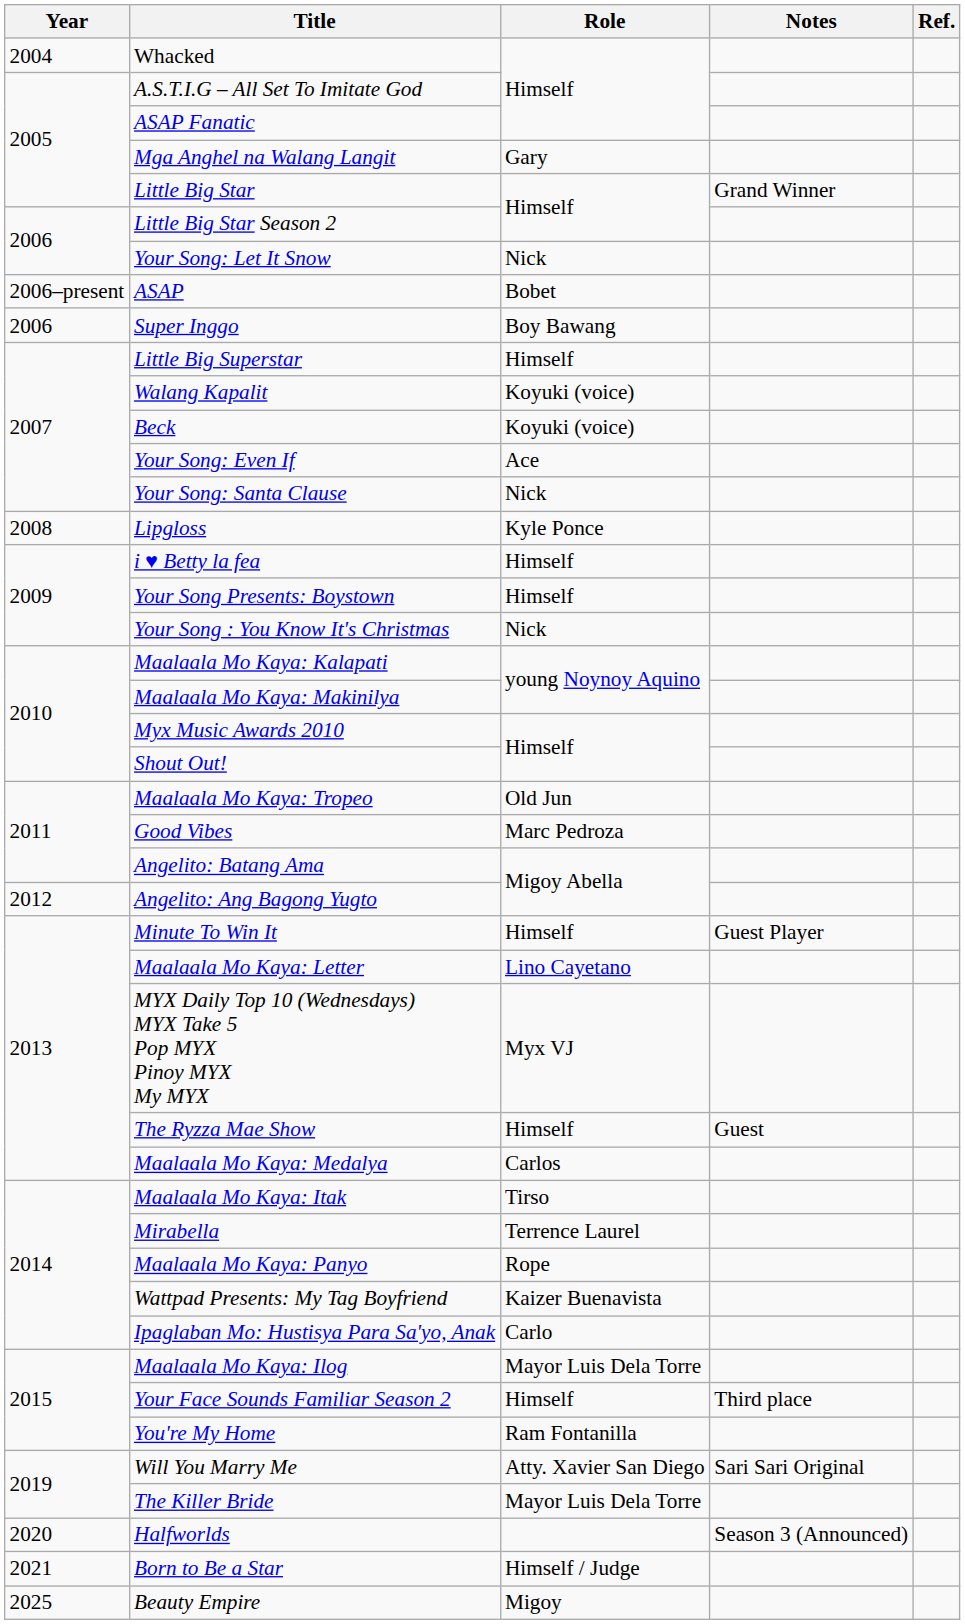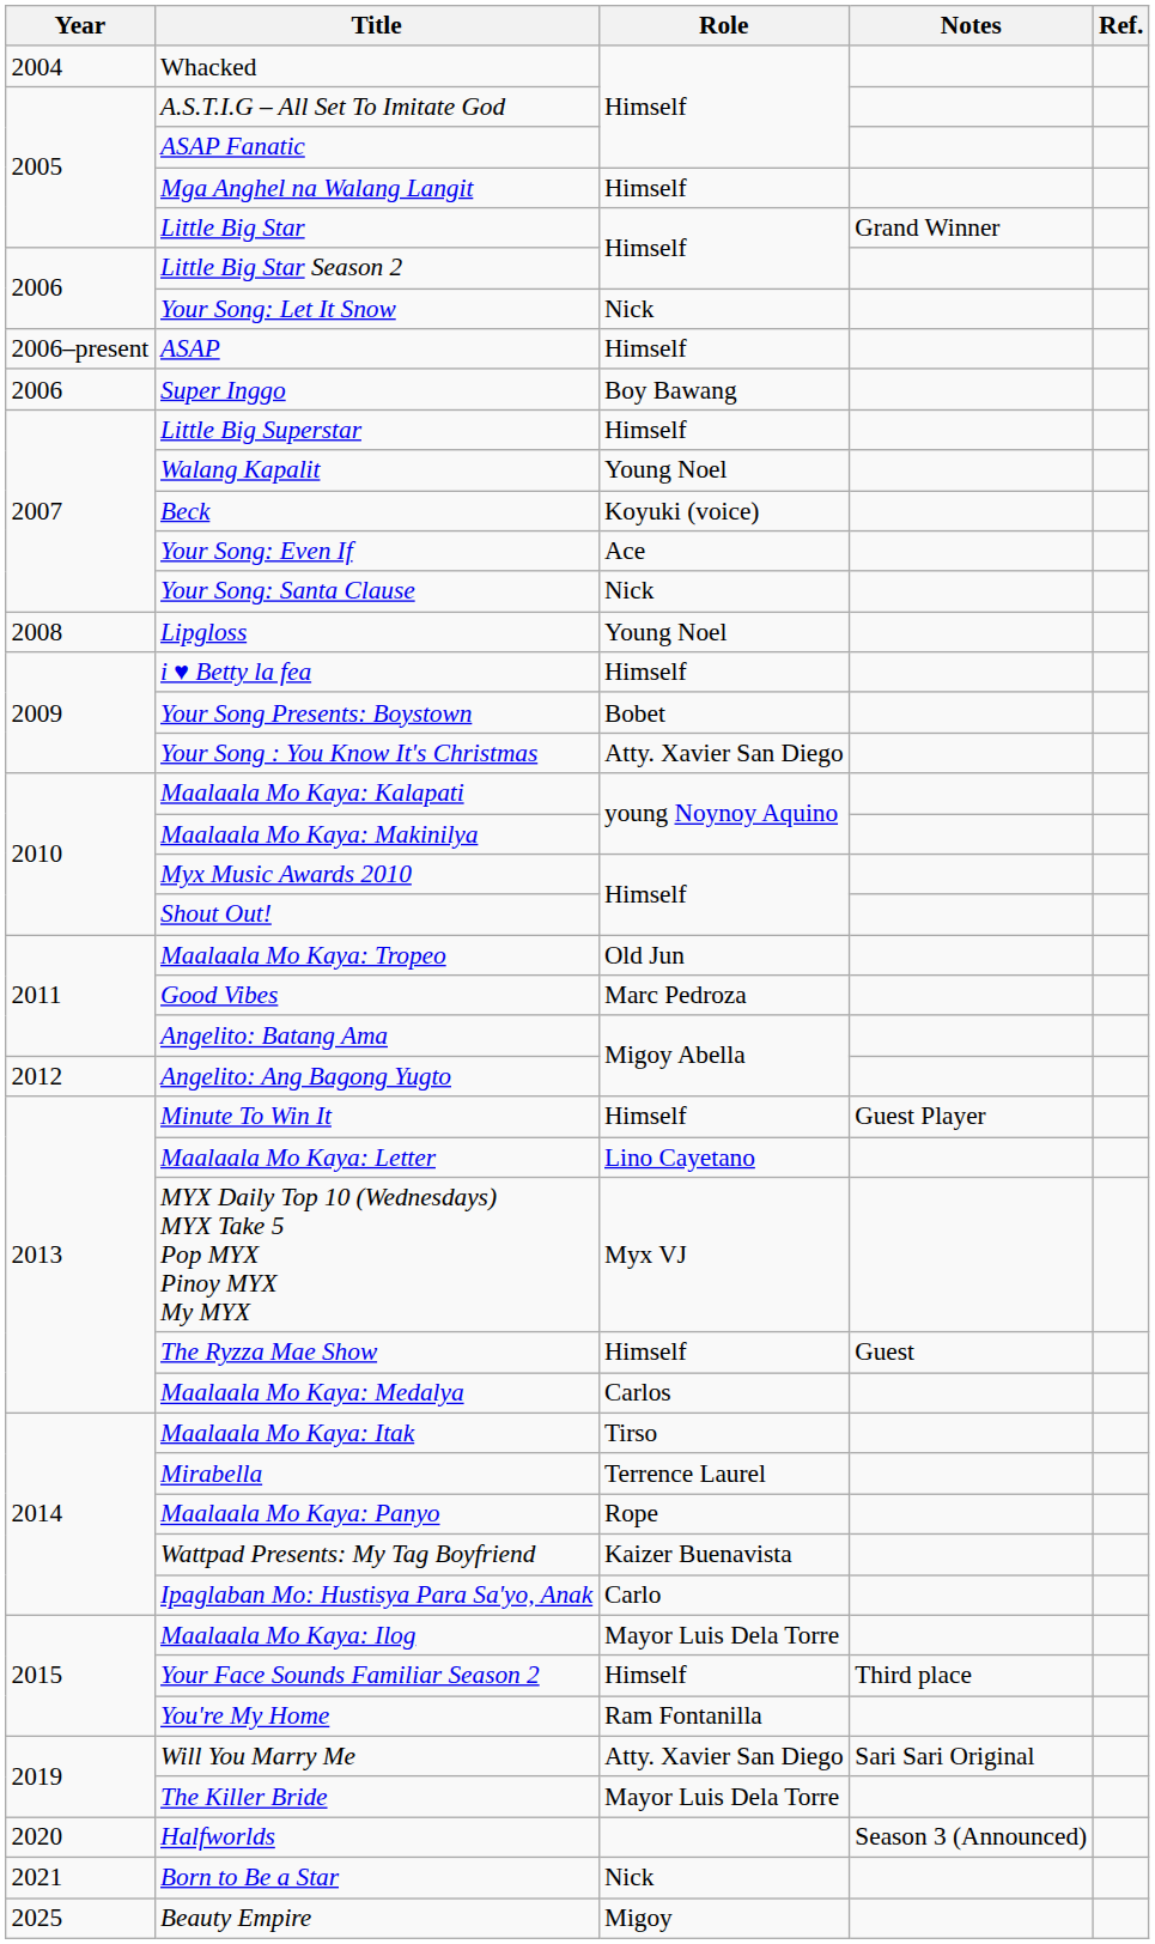Mga Anghel na Walang Langit | Role: Gary -> Himself
ASAP | Role: Bobet -> Himself
Walang Kapalit | Role: Koyuki (voice) -> Young Noel
Lipgloss | Role: Kyle Ponce -> Young Noel
Your Song Presents: Boystown | Role: Himself -> Bobet
Your Song : You Know It's Christmas | Role: Nick -> Atty. Xavier San Diego
Born to Be a Star | Role: Himself / Judge -> Nick
